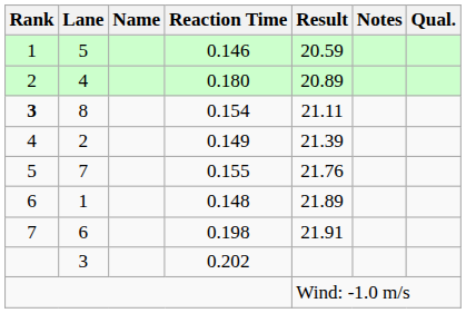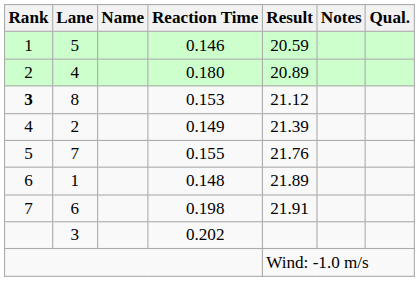8 | Reaction Time: 0.154 -> 0.153
8 | Result: 21.11 -> 21.12
